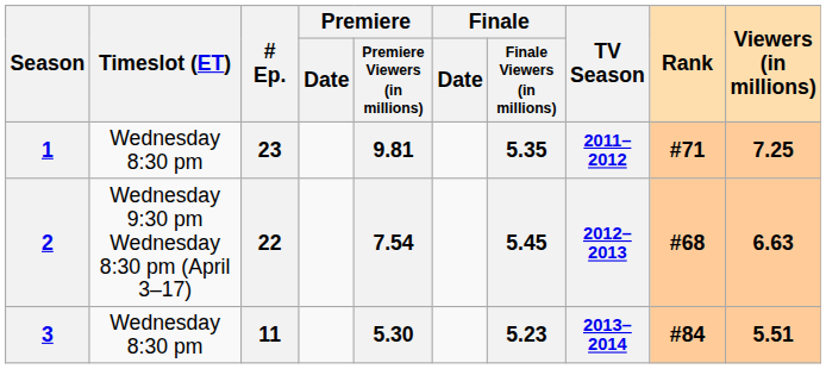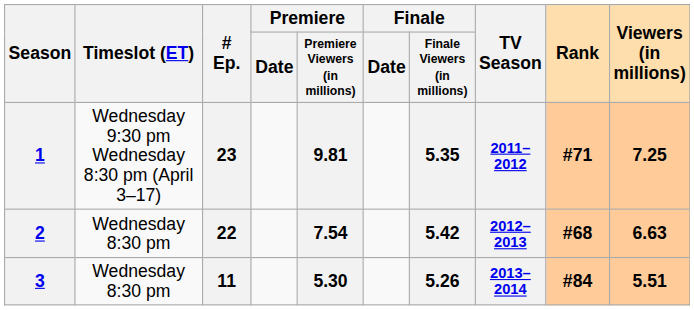1 | Timeslot (ET): Wednesday 8:30 pm -> Wednesday 9:30 pm Wednesday 8:30 pm (April 3–17)
2 | Timeslot (ET): Wednesday 9:30 pm Wednesday 8:30 pm (April 3–17) -> Wednesday 8:30 pm
2 | Finale / Finale Viewers (in millions): 5.45 -> 5.42
3 | Finale / Finale Viewers (in millions): 5.23 -> 5.26
